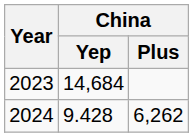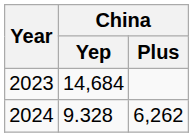2024 | China / Yep: 9.428 -> 9.328
